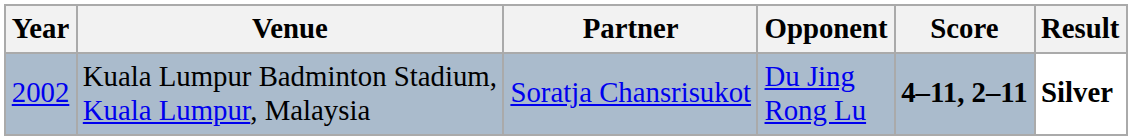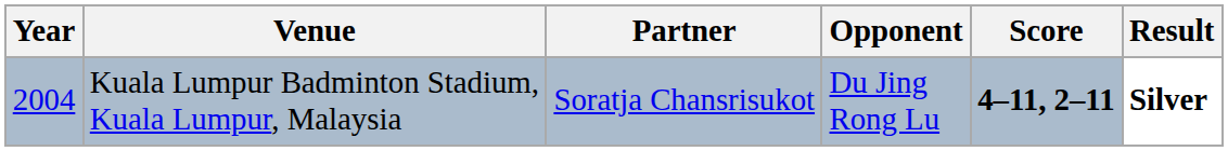Kuala Lumpur Badminton Stadium, Kuala Lumpur, Malaysia | Year: 2002 -> 2004
